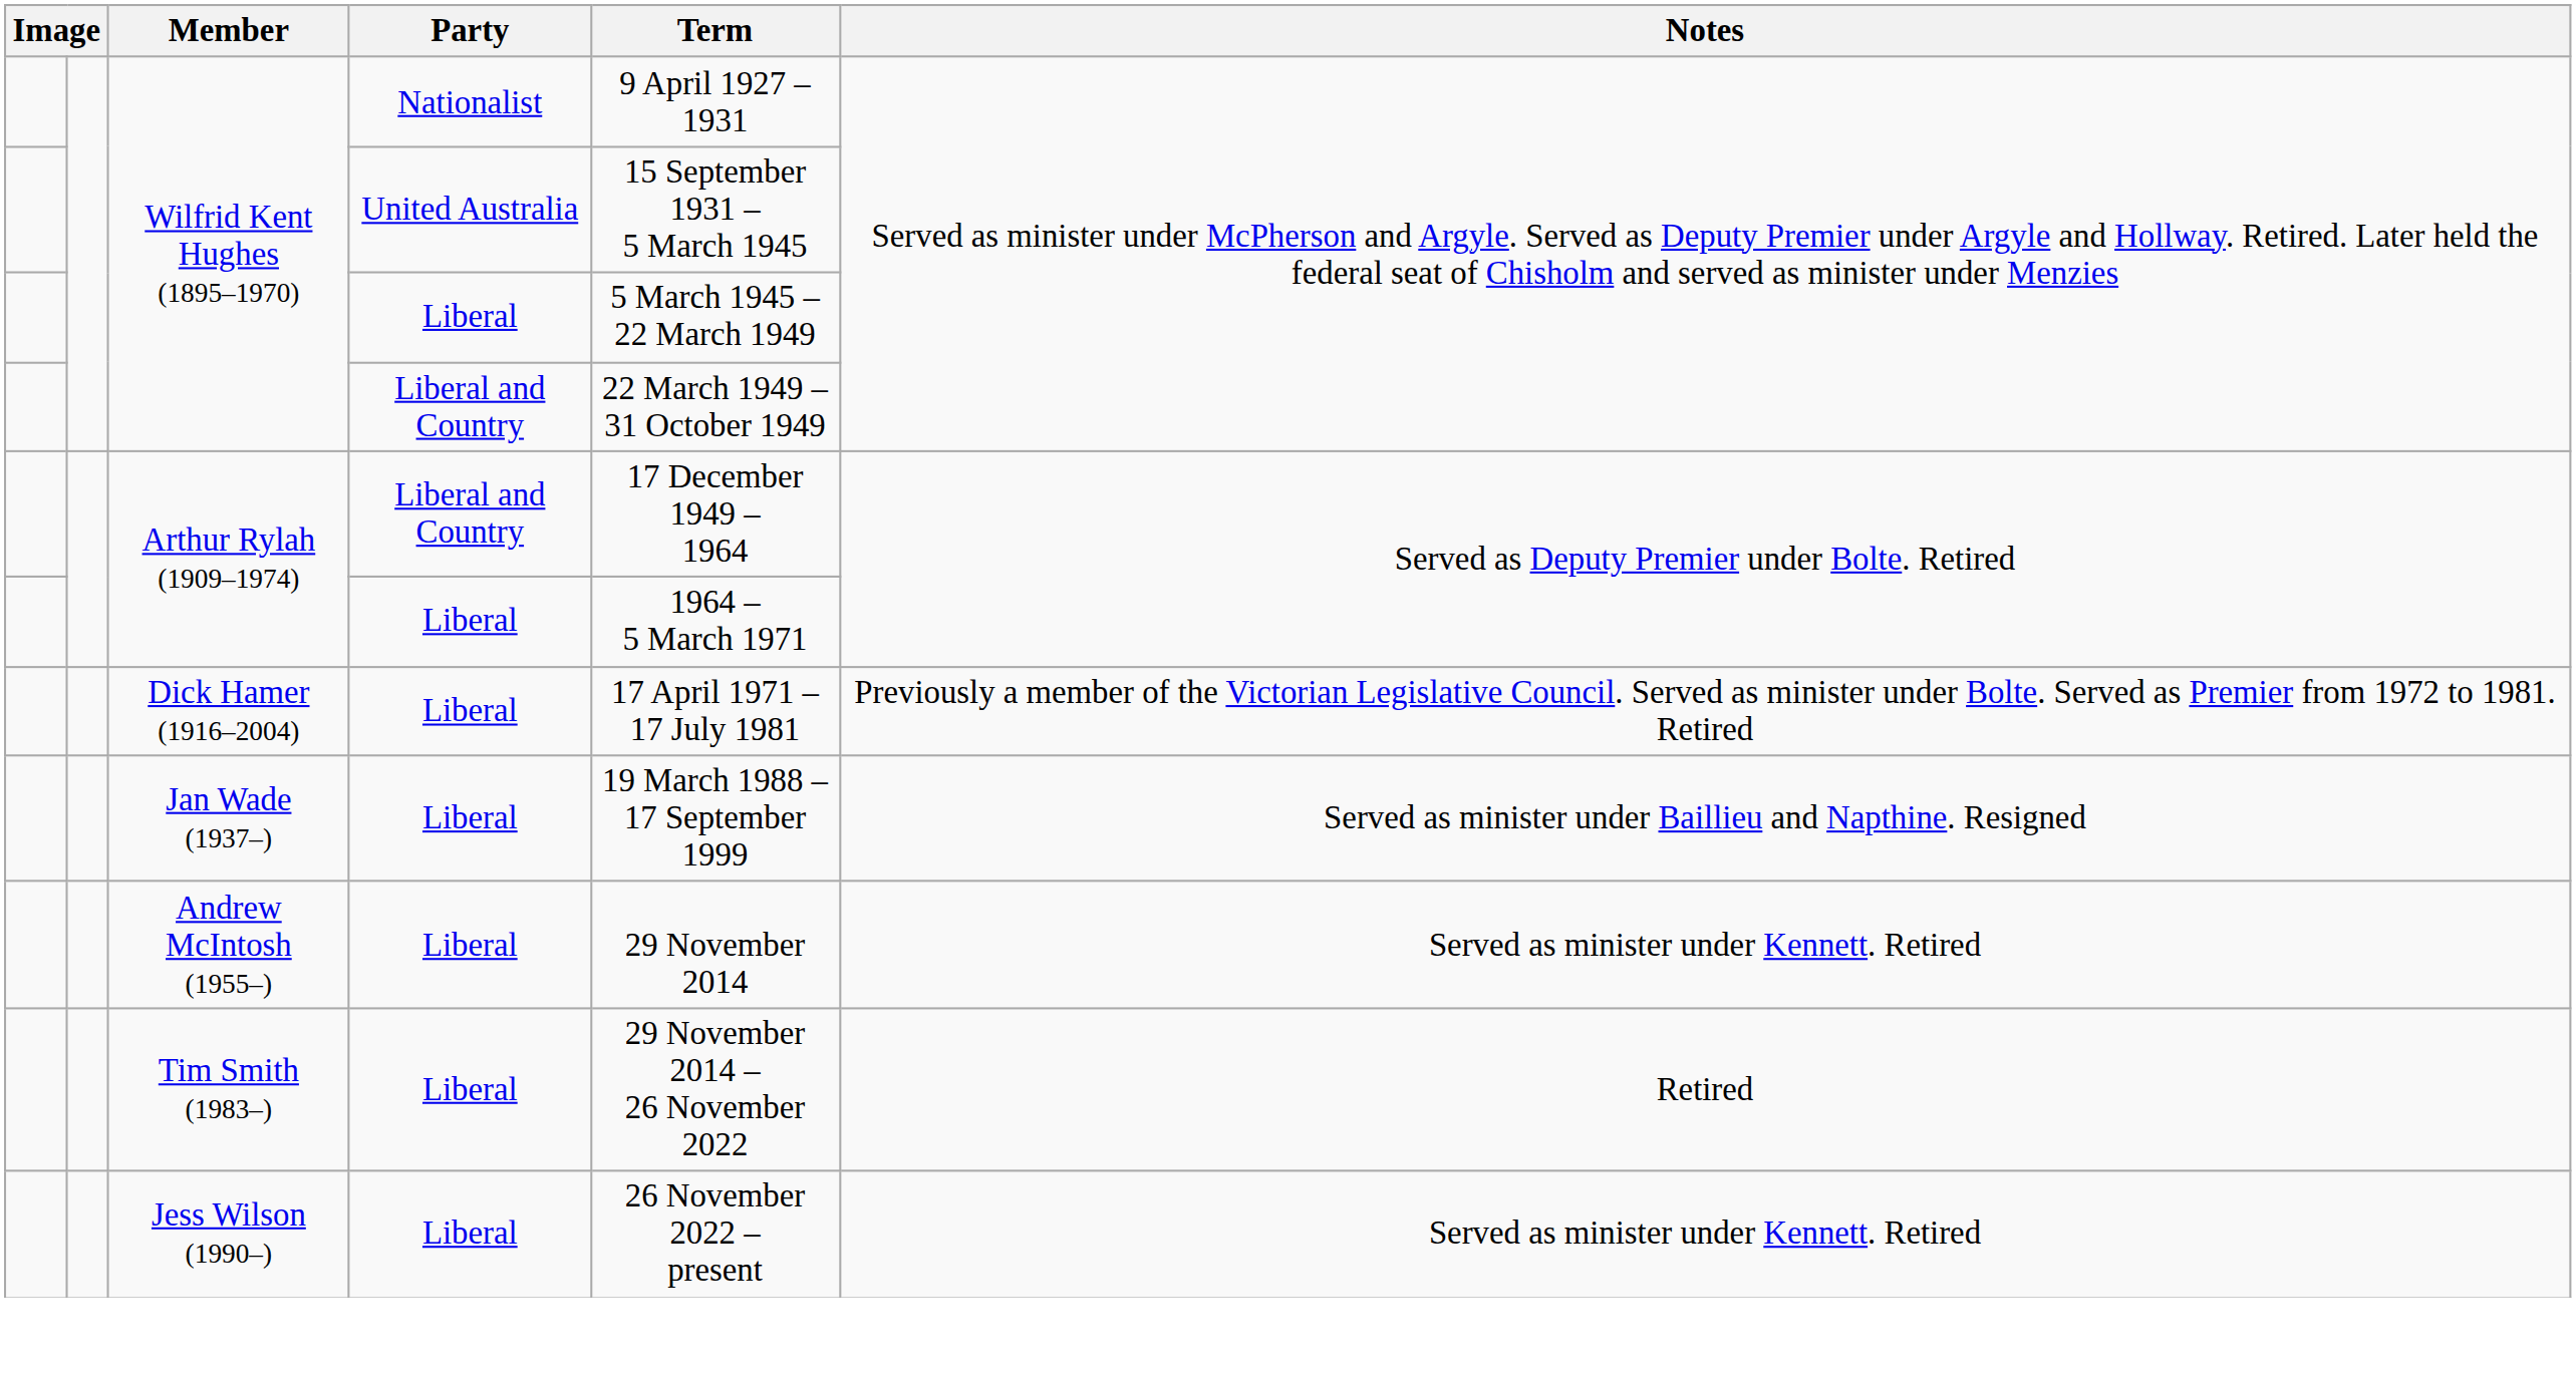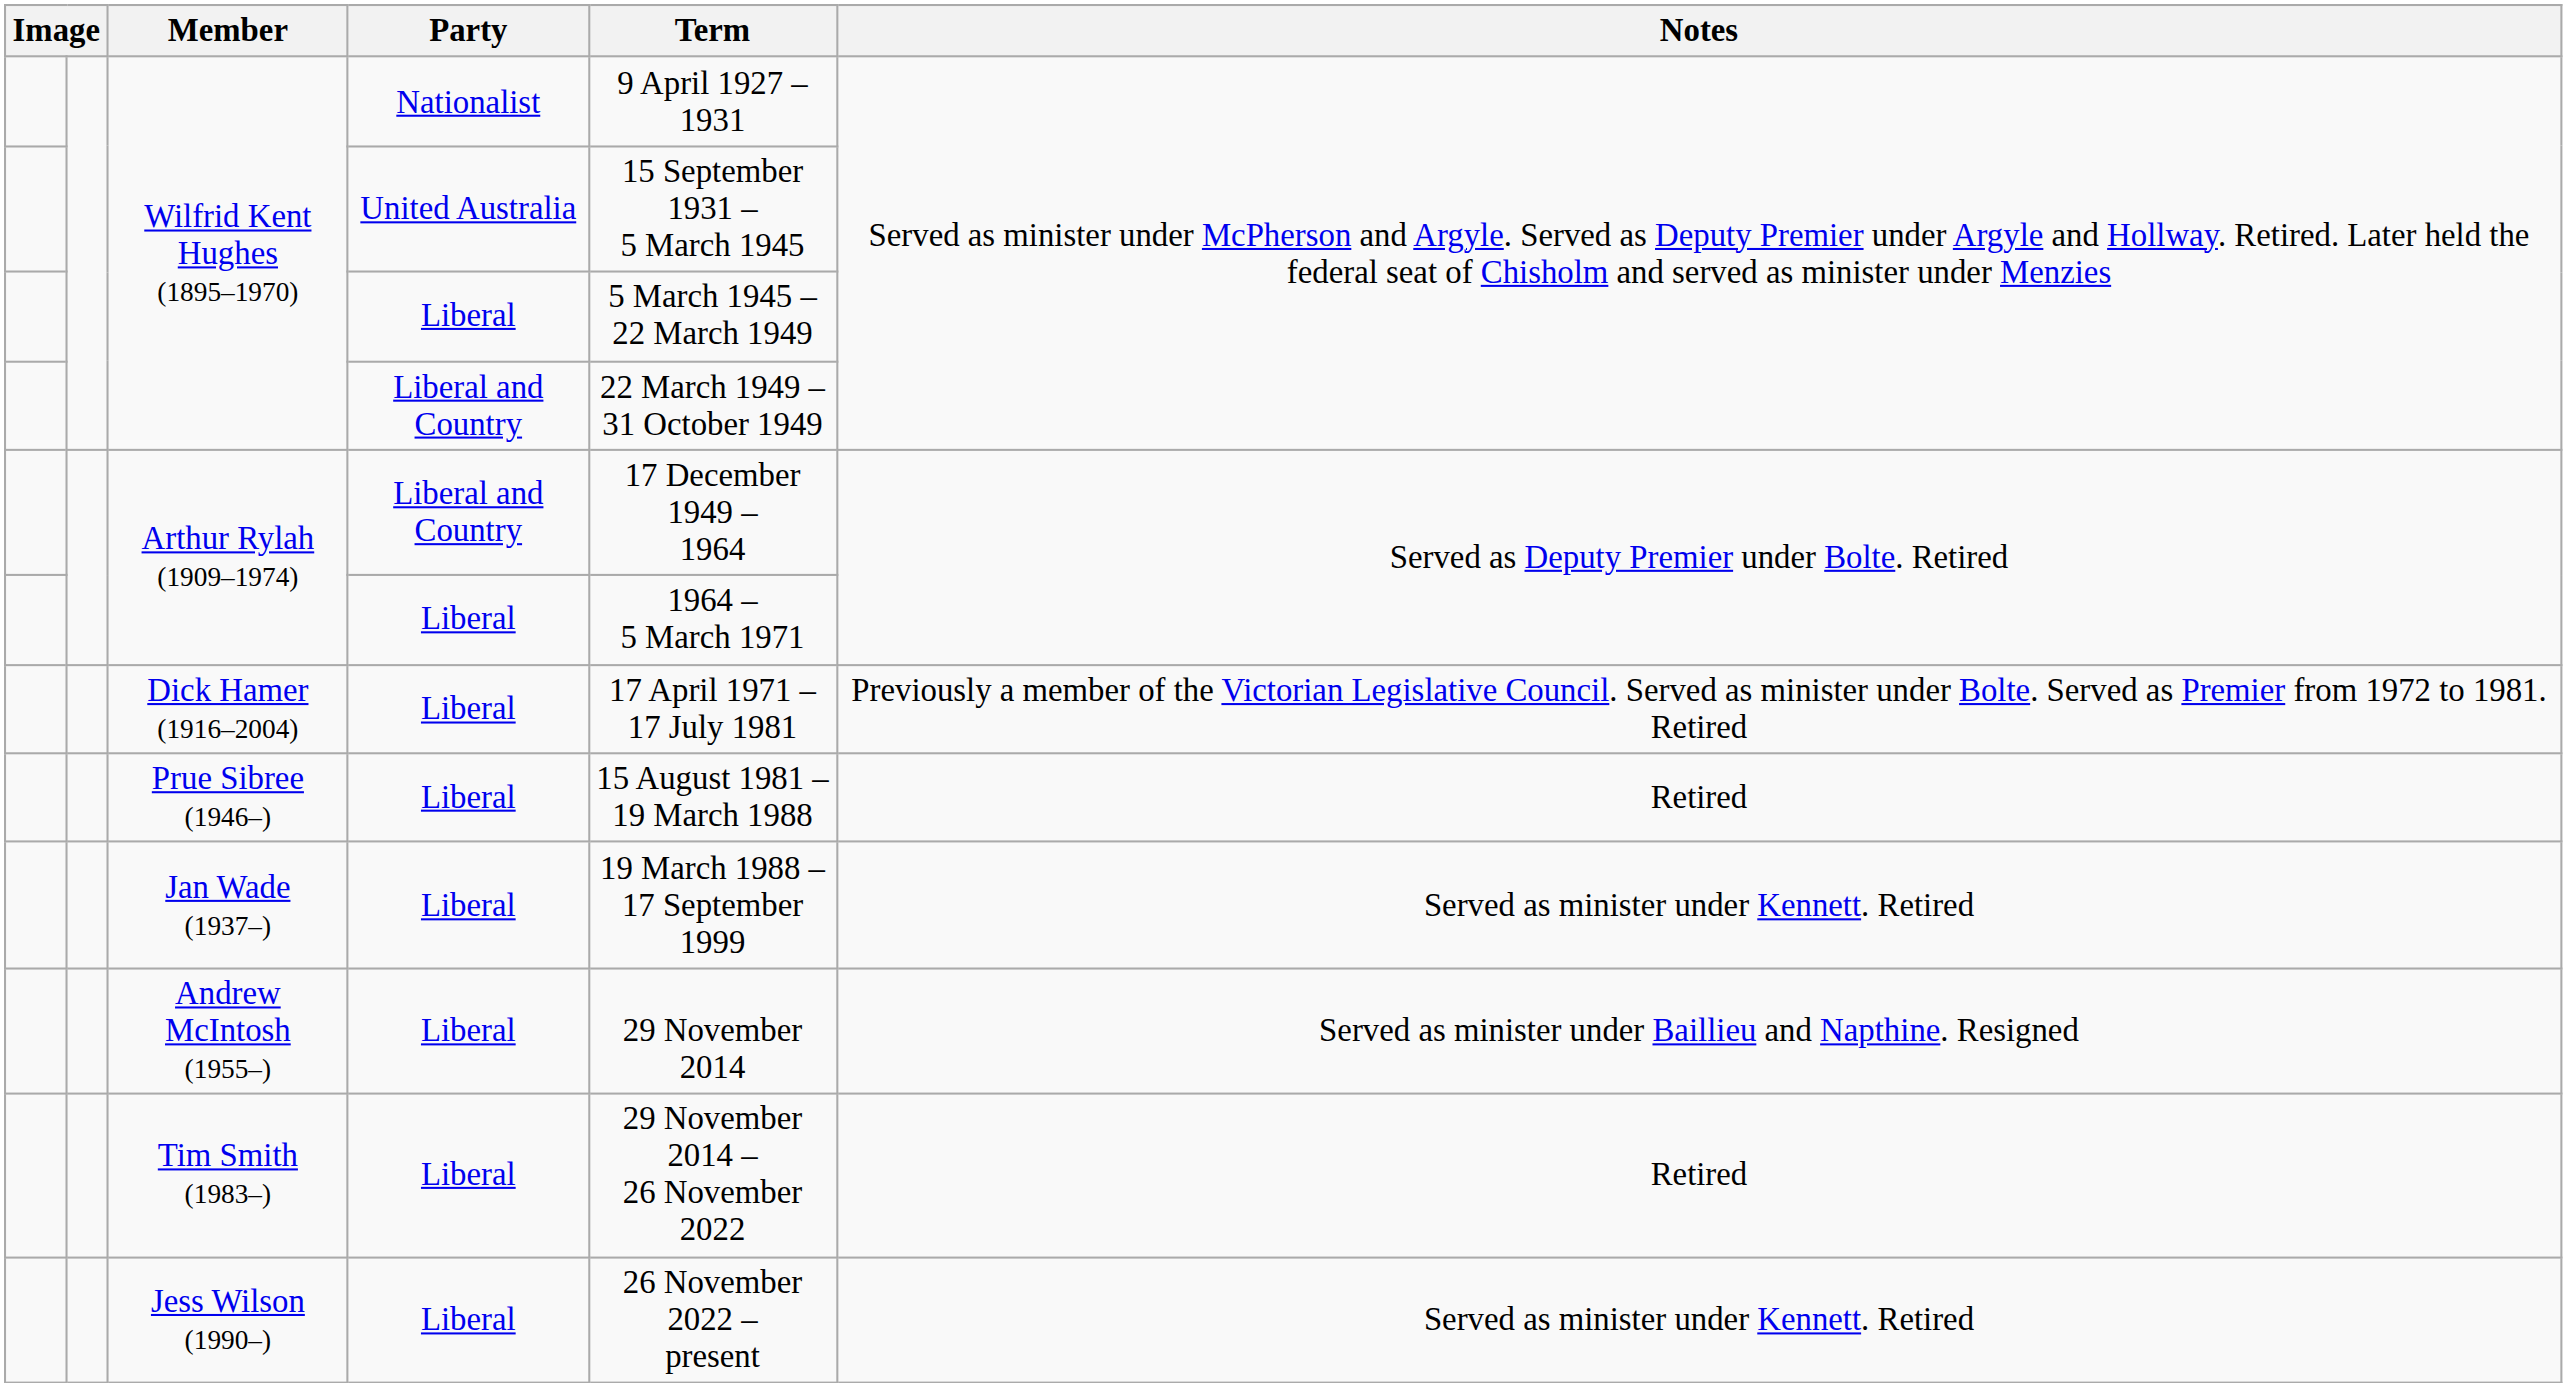+ row: Prue Sibree (1946–) | Liberal | 15 August 1981 – 19 March 1988 | Retired
Jan Wade (1937–) | Notes: Served as minister under Baillieu and Napthine. Resigned -> Served as minister under Kennett. Retired
Andrew McIntosh (1955–) | Notes: Served as minister under Kennett. Retired -> Served as minister under Baillieu and Napthine. Resigned
